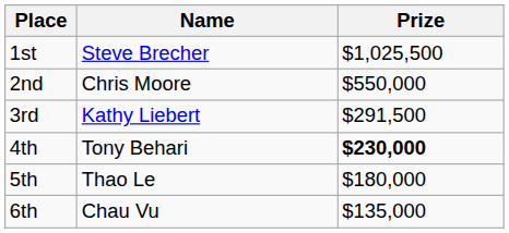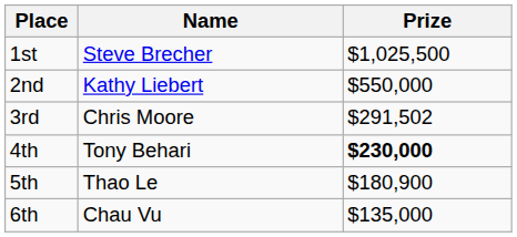2nd | Name: Chris Moore -> Kathy Liebert
3rd | Name: Kathy Liebert -> Chris Moore
3rd | Prize: $291,500 -> $291,502
5th | Prize: $180,000 -> $180,900
